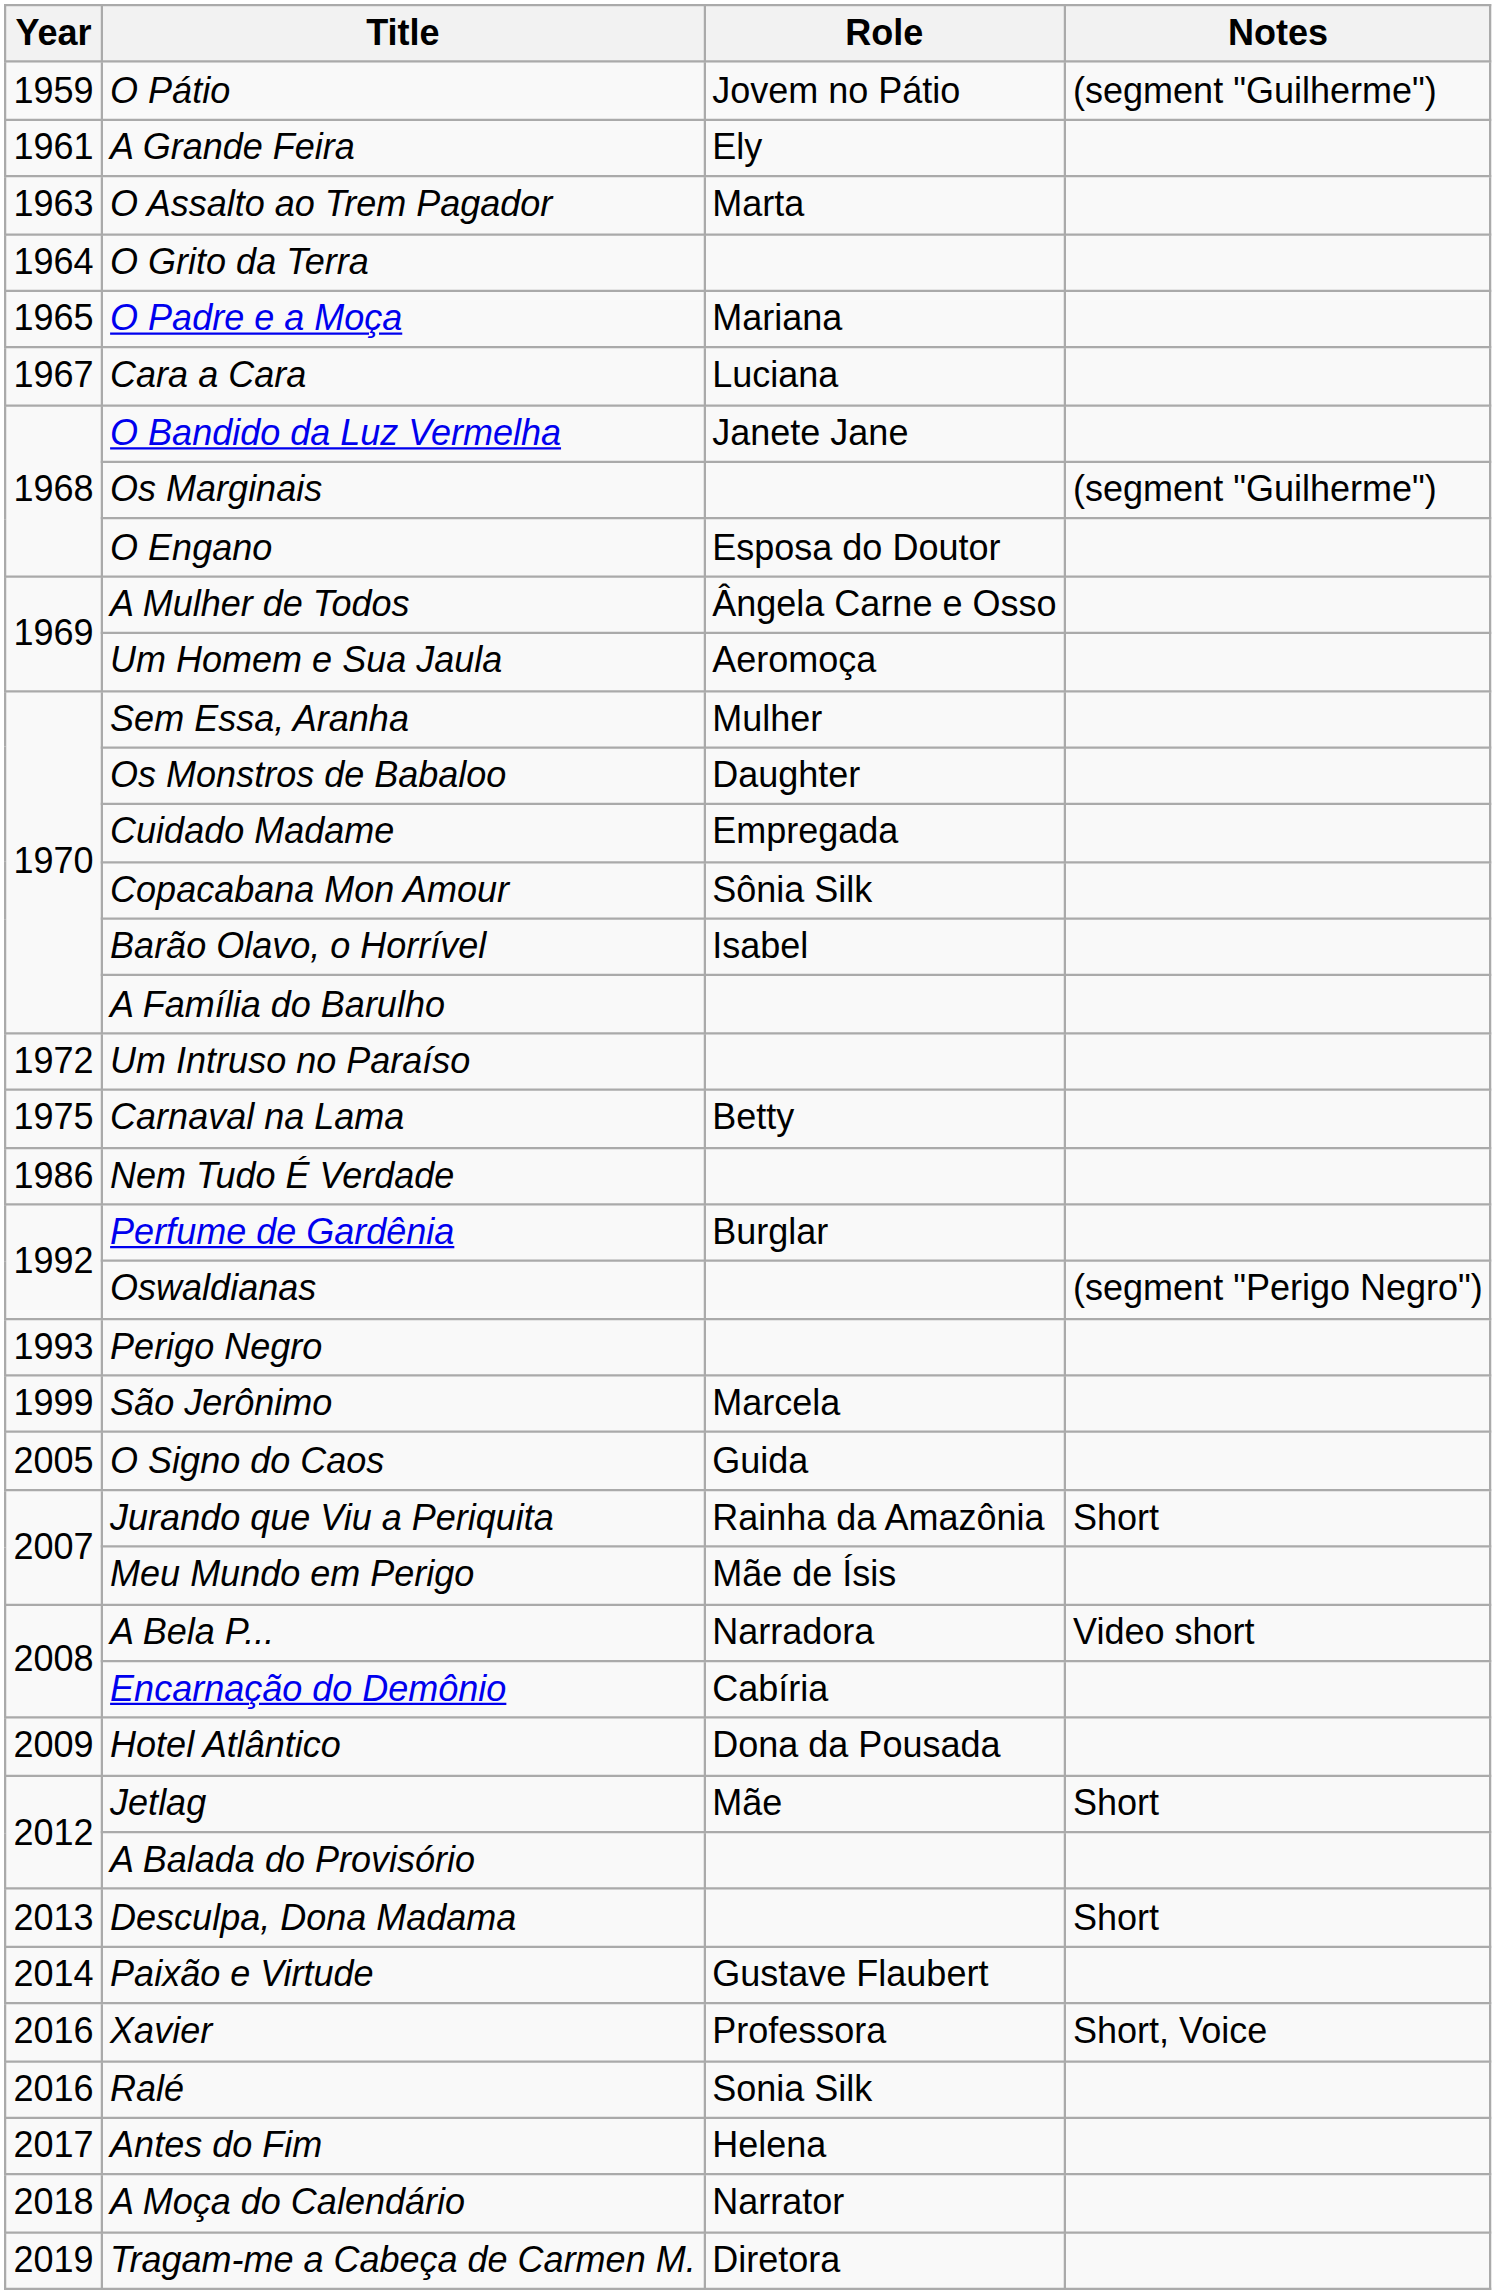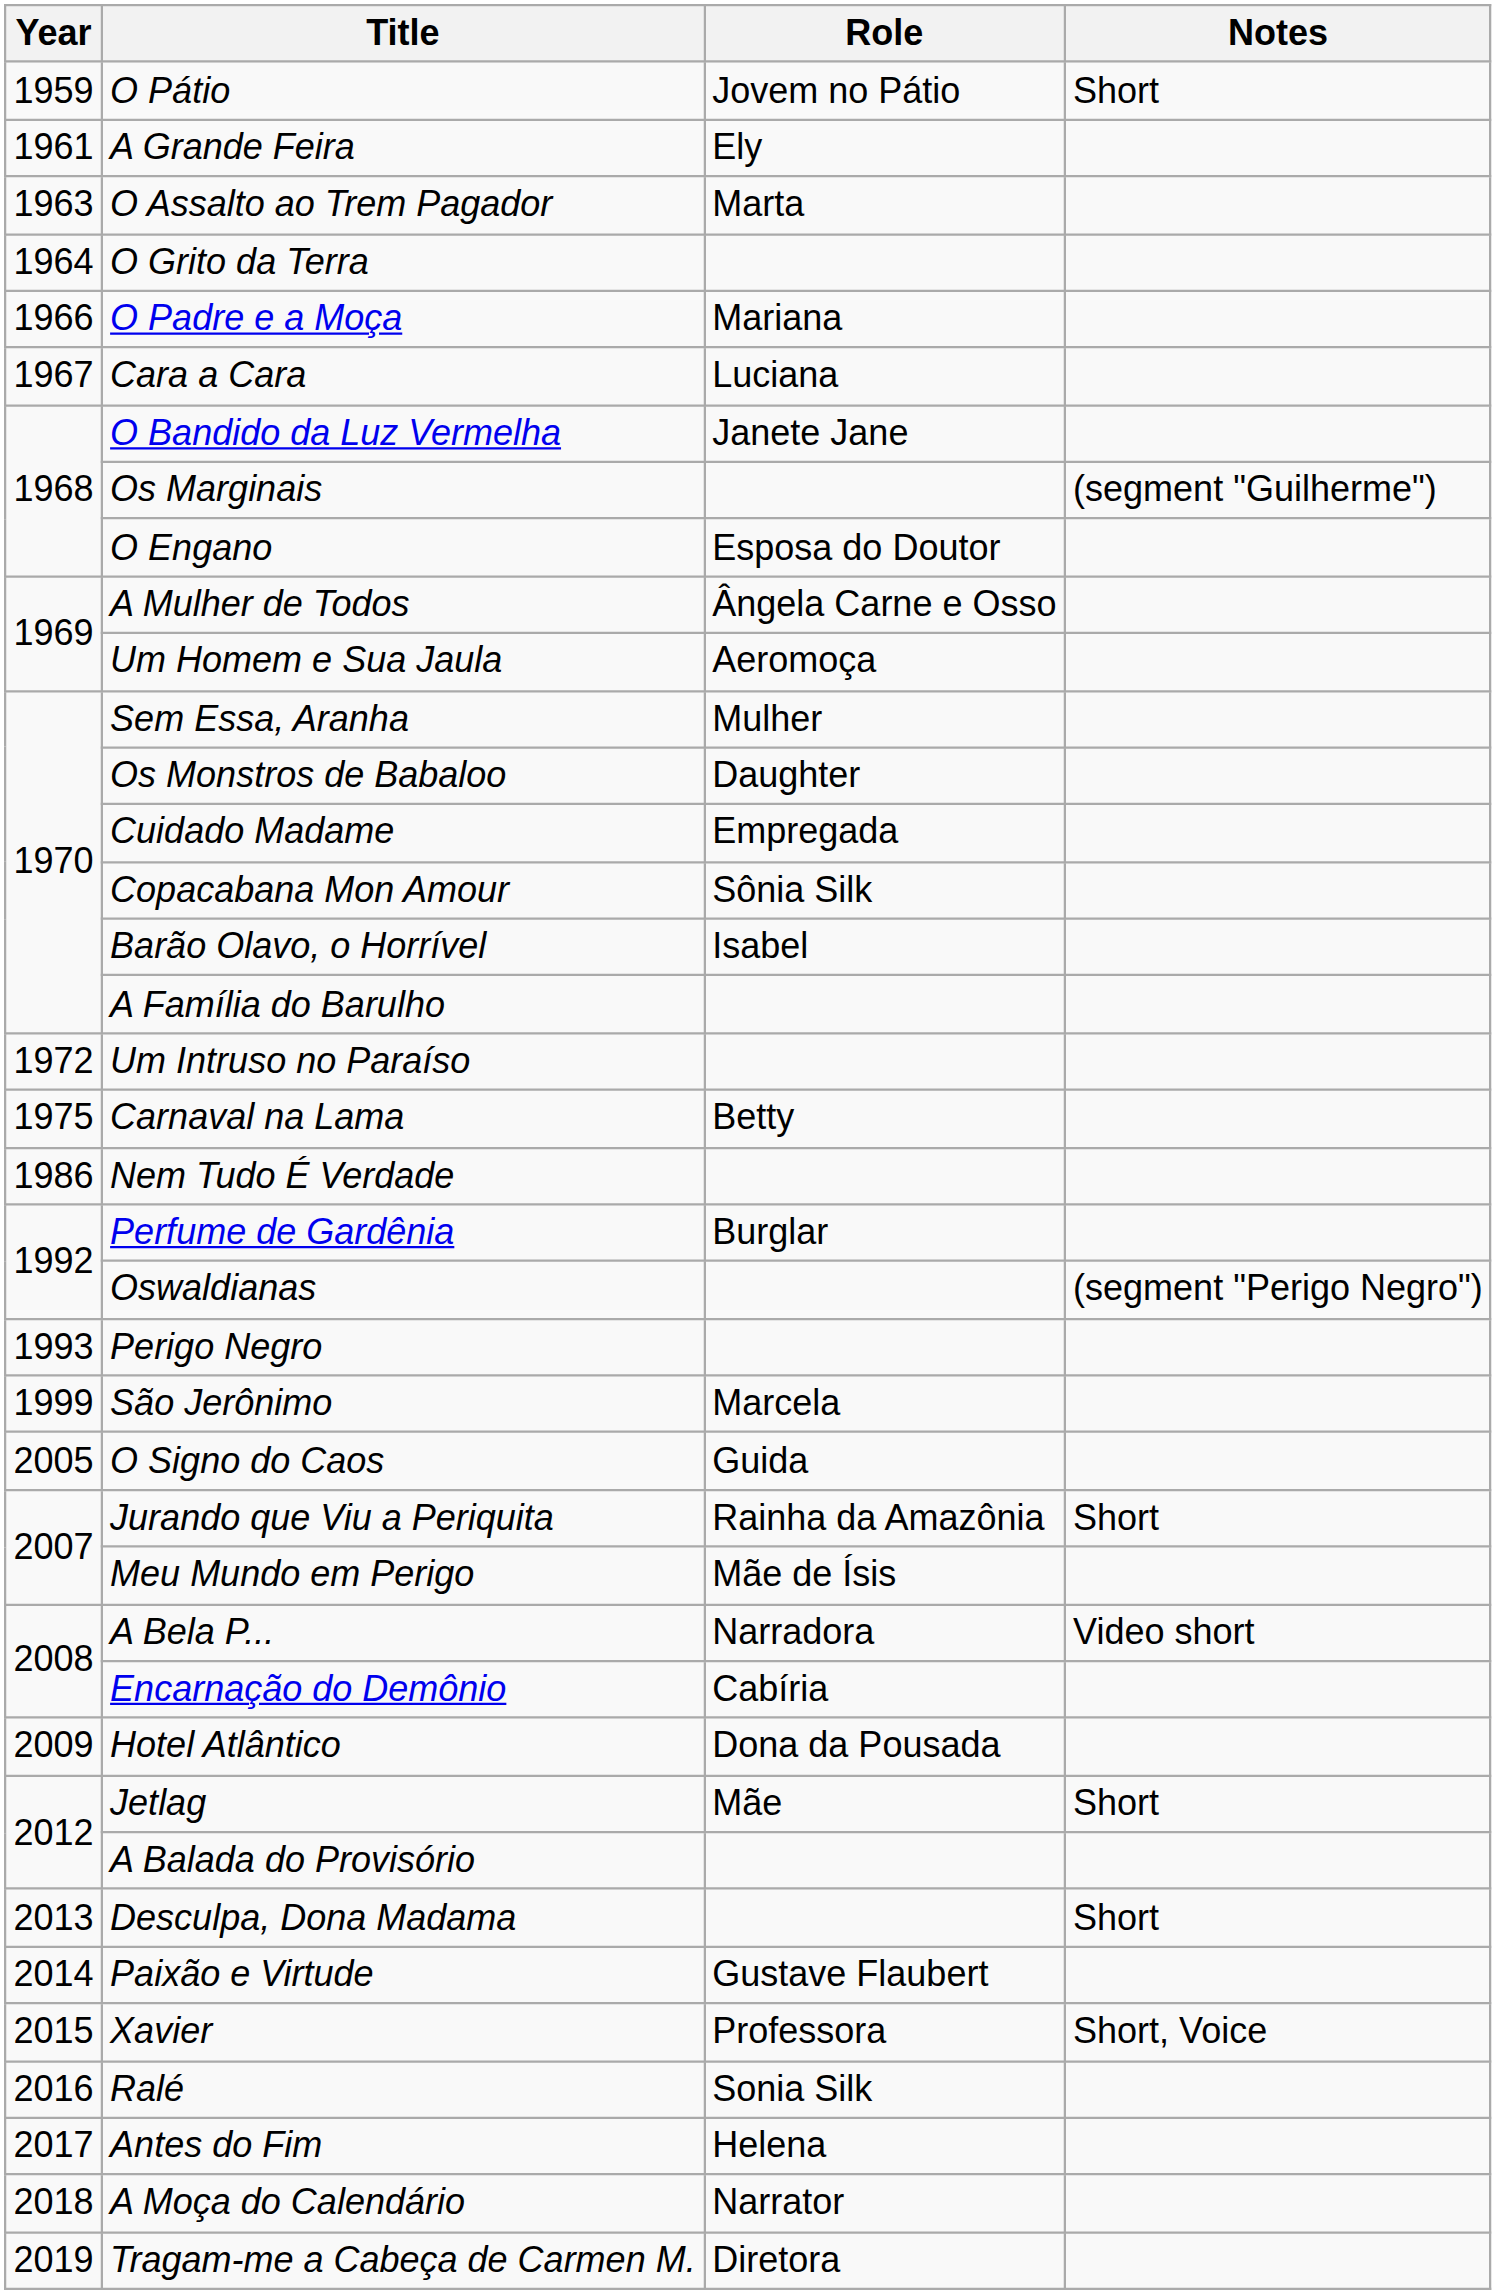O Pátio | Notes: (segment "Guilherme") -> Short
O Padre e a Moça | Year: 1965 -> 1966
Xavier | Year: 2016 -> 2015
